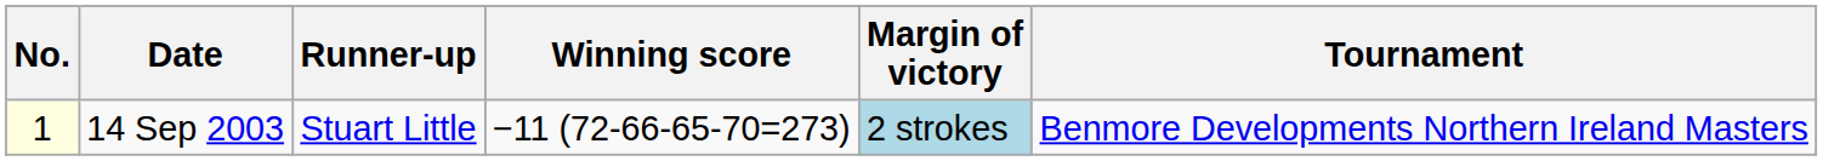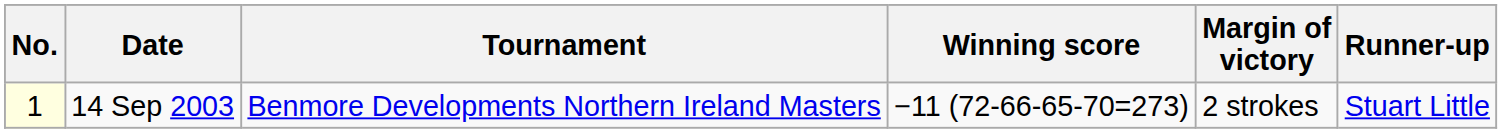columns swapped: Tournament <-> Runner-up
14 Sep 2003 | Margin of victory: lightblue background -> no background
